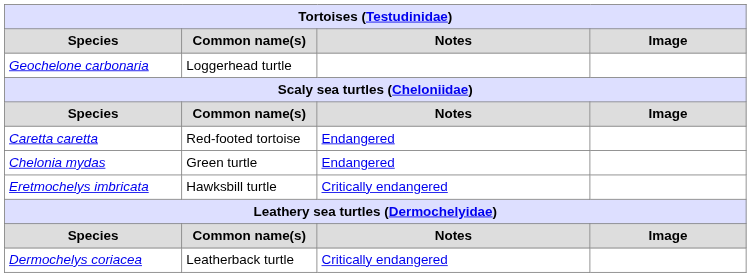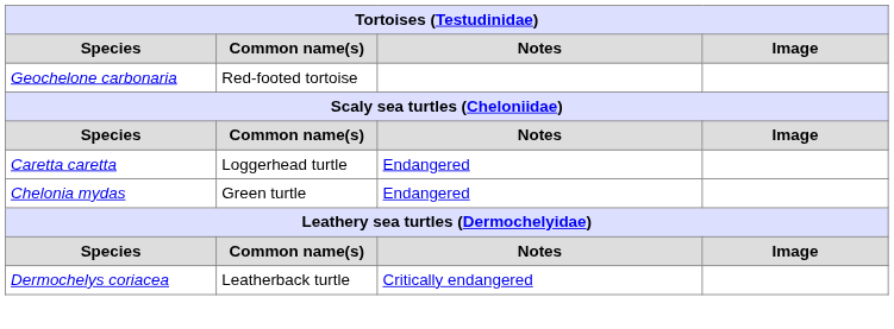Geochelone carbonaria | Common name(s): Loggerhead turtle -> Red-footed tortoise
Caretta caretta | Common name(s): Red-footed tortoise -> Loggerhead turtle
- row: Eretmochelys imbricata | Hawksbill turtle | Critically endangered
